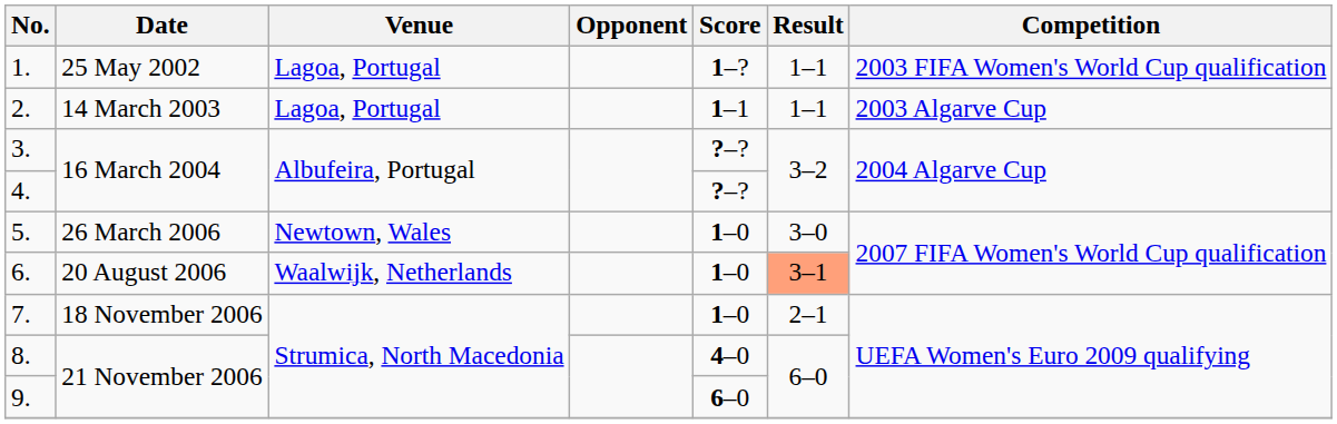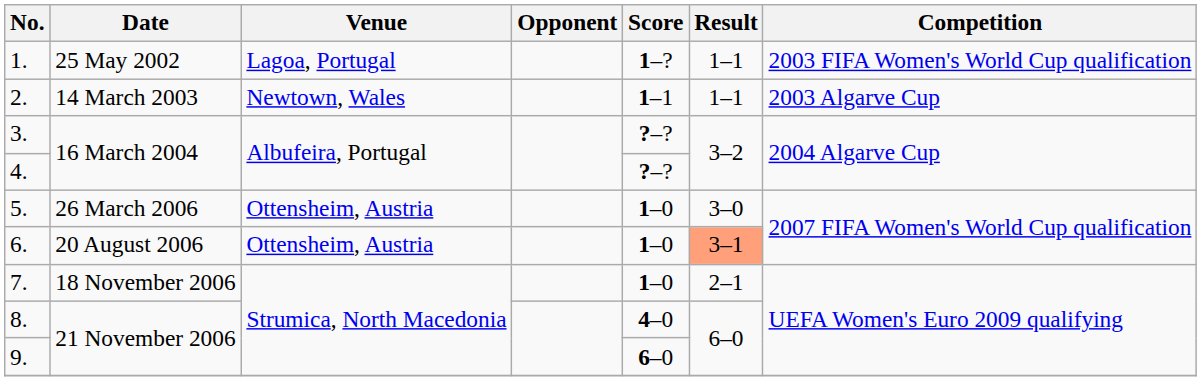2. | Venue: Lagoa, Portugal -> Newtown, Wales
5. | Venue: Newtown, Wales -> Ottensheim, Austria
6. | Venue: Waalwijk, Netherlands -> Ottensheim, Austria
